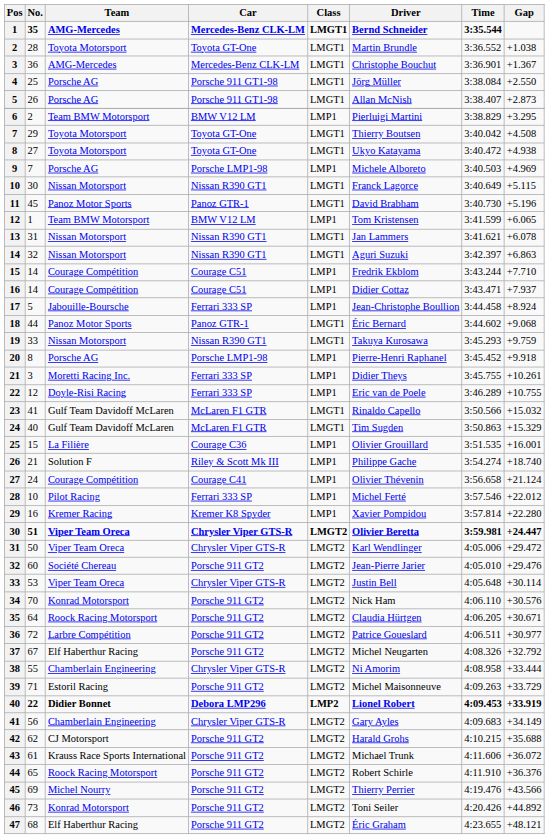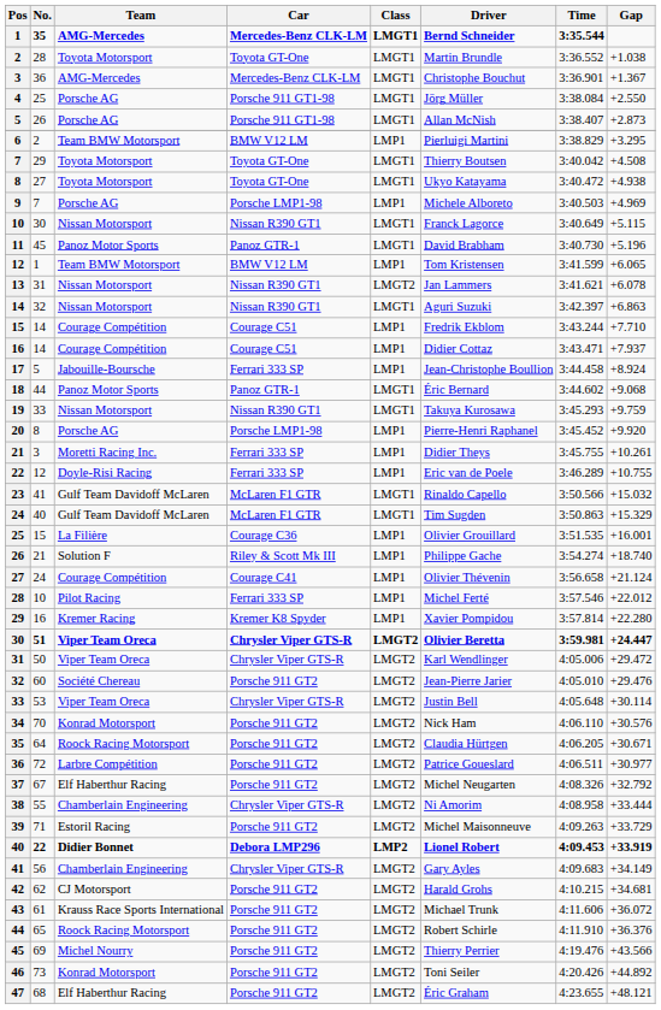13 | Class: LMGT1 -> LMGT2
20 | Gap: +9.918 -> +9.920
42 | Gap: +35.688 -> +34.681
